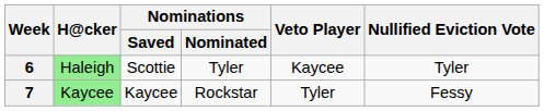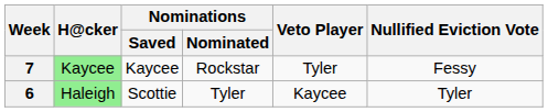rows swapped: 6 <-> 7
